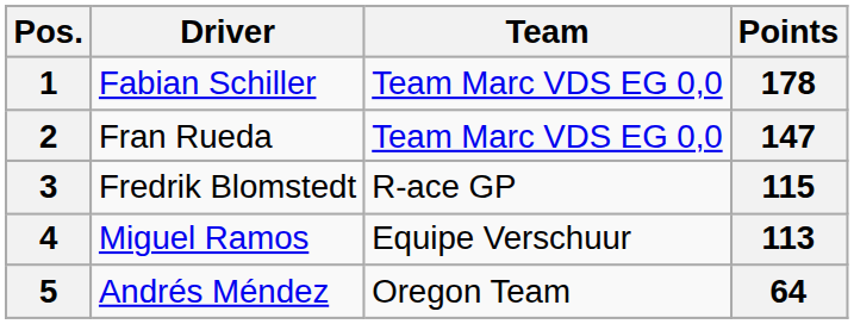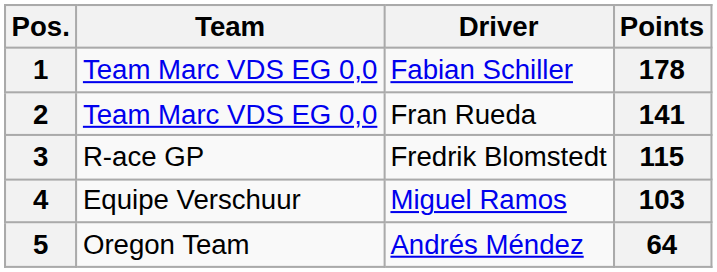columns swapped: Driver <-> Team
2 | Points: 147 -> 141
4 | Points: 113 -> 103
